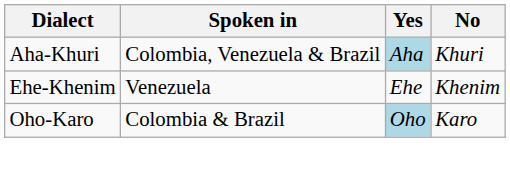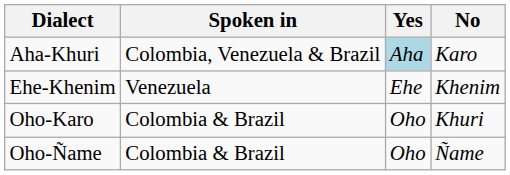Aha-Khuri | No: Khuri -> Karo
Oho-Karo | Yes: lightblue background -> no background
Oho-Karo | No: Karo -> Khuri
+ row: Oho-Ñame | Colombia & Brazil | Oho | Ñame
